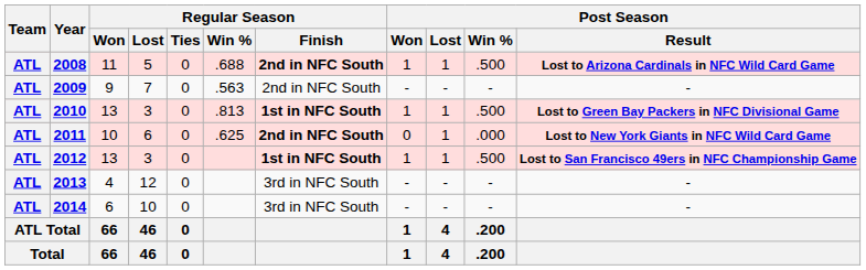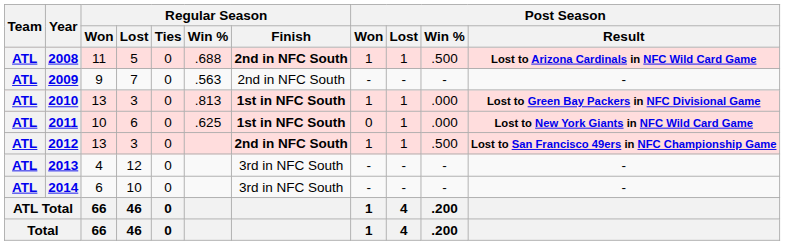2010 | Post Season / Win %: .500 -> .000
2011 | Regular Season / Finish: 2nd in NFC South -> 1st in NFC South
2012 | Regular Season / Finish: 1st in NFC South -> 2nd in NFC South
